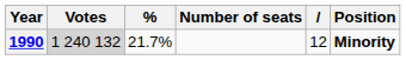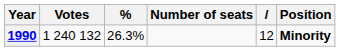1990 | Votes: lightgrey background -> no background
1990 | %: 21.7% -> 26.3%
